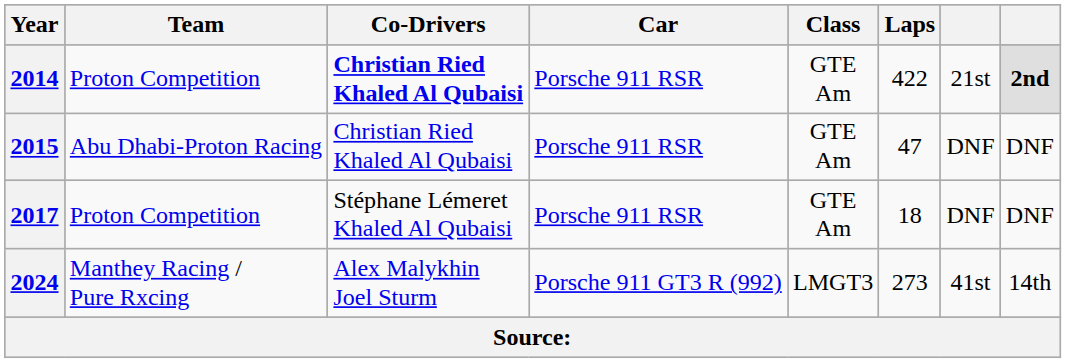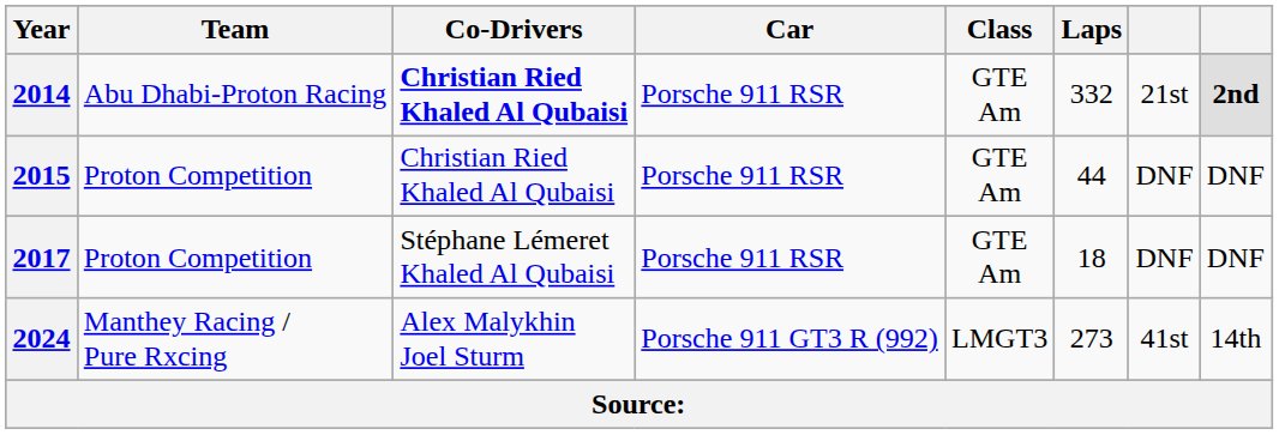2014 | Team: Proton Competition -> Abu Dhabi-Proton Racing
2014 | Laps: 422 -> 332
2015 | Team: Abu Dhabi-Proton Racing -> Proton Competition
2015 | Laps: 47 -> 44
